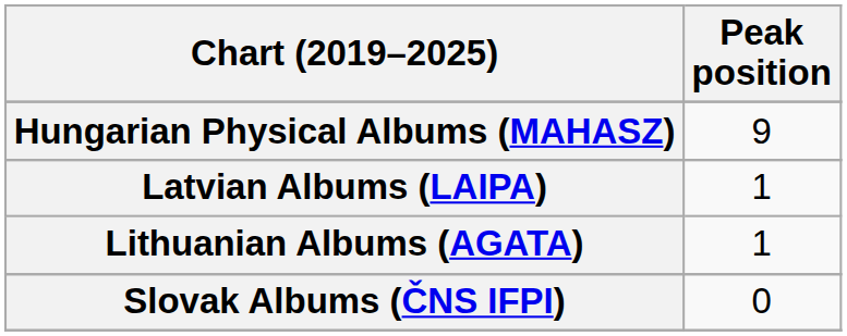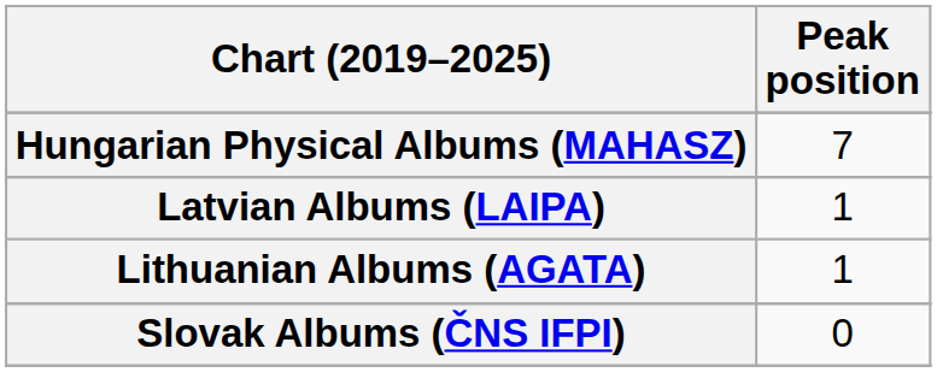Hungarian Physical Albums (MAHASZ) | Peak position: 9 -> 7
